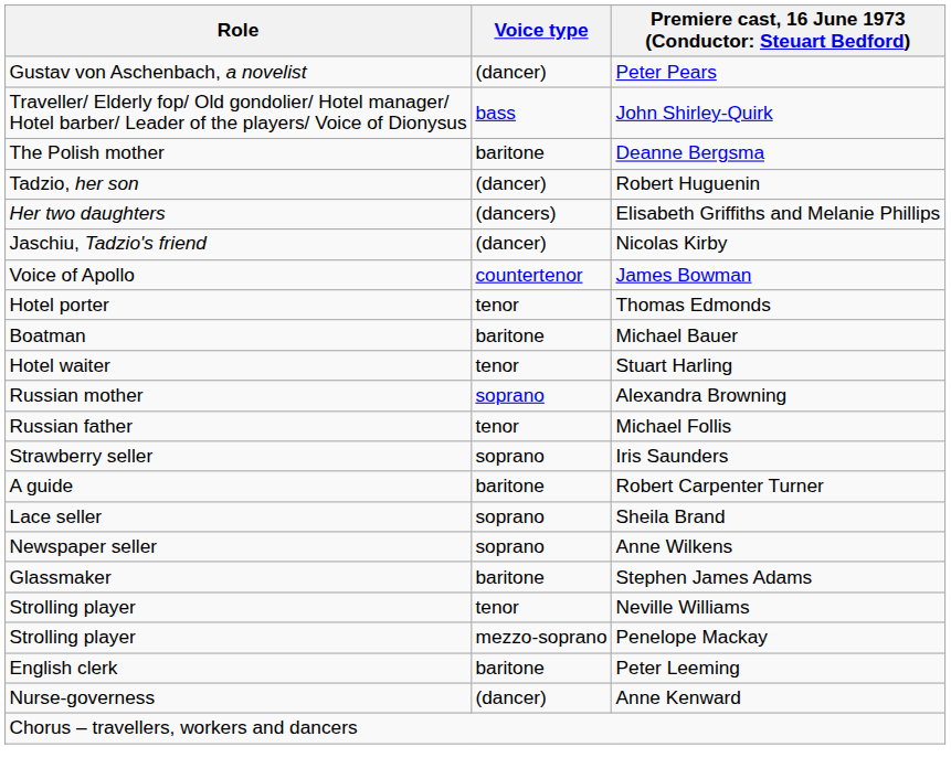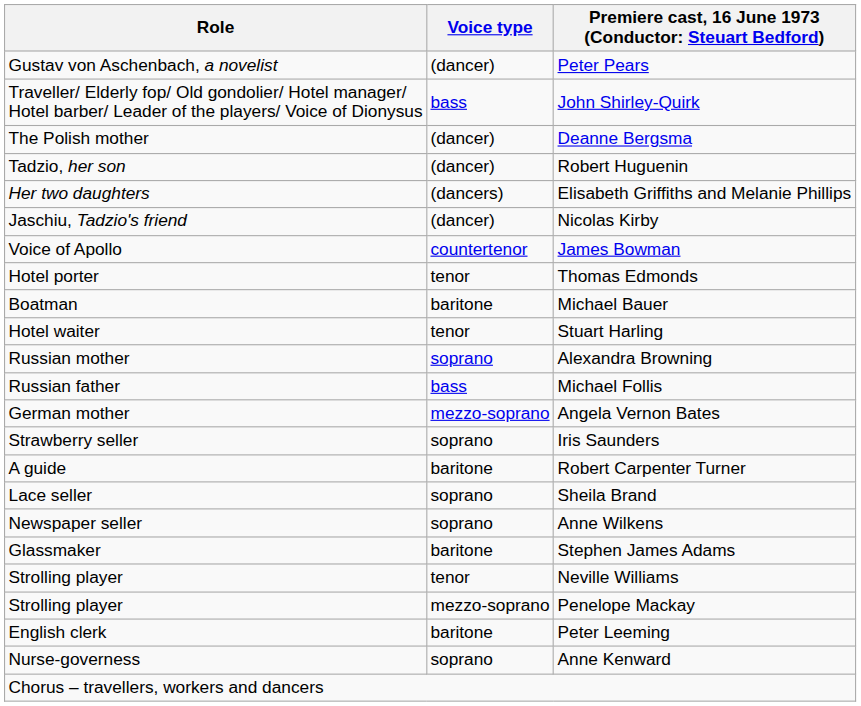Deanne Bergsma | Voice type: baritone -> (dancer)
Michael Follis | Voice type: tenor -> bass
+ row: German mother | mezzo-soprano | Angela Vernon Bates
Anne Kenward | Voice type: (dancer) -> soprano
